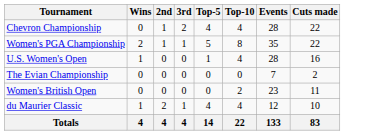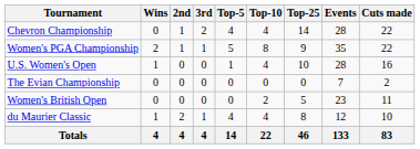+ column: Top-25 | 14 | 9 | 10 | 0 | 5 | 8 | 46
